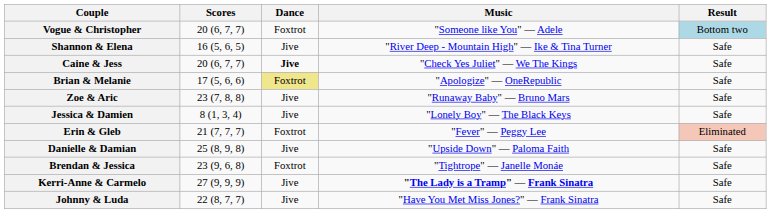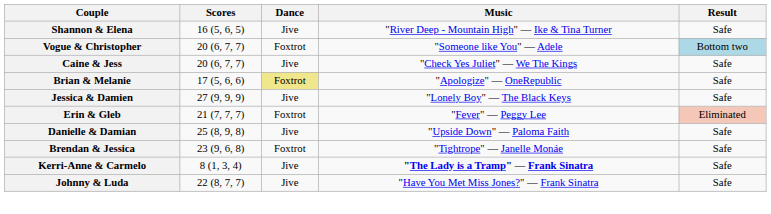rows swapped: Shannon & Elena <-> Vogue & Christopher
Caine & Jess | Dance: bold -> normal
- row: Zoe & Aric | 23 (7, 8, 8) | Jive | "Runaway Baby" — Bruno Mars | Safe
Jessica & Damien | Scores: 8 (1, 3, 4) -> 27 (9, 9, 9)
Kerri-Anne & Carmelo | Scores: 27 (9, 9, 9) -> 8 (1, 3, 4)
